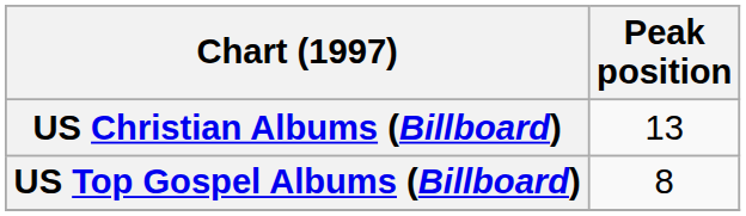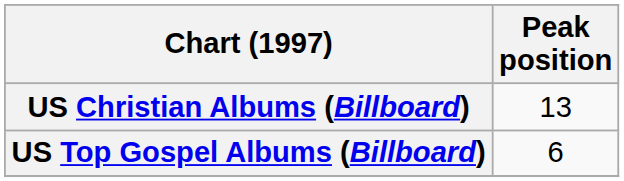US Top Gospel Albums (Billboard) | Peak position: 8 -> 6
